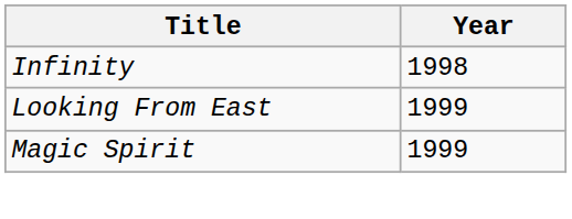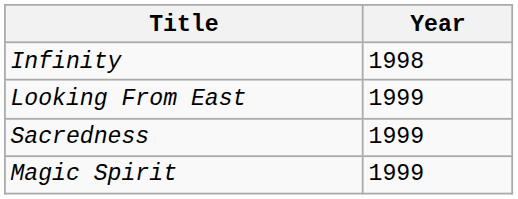+ row: Sacredness | 1999
